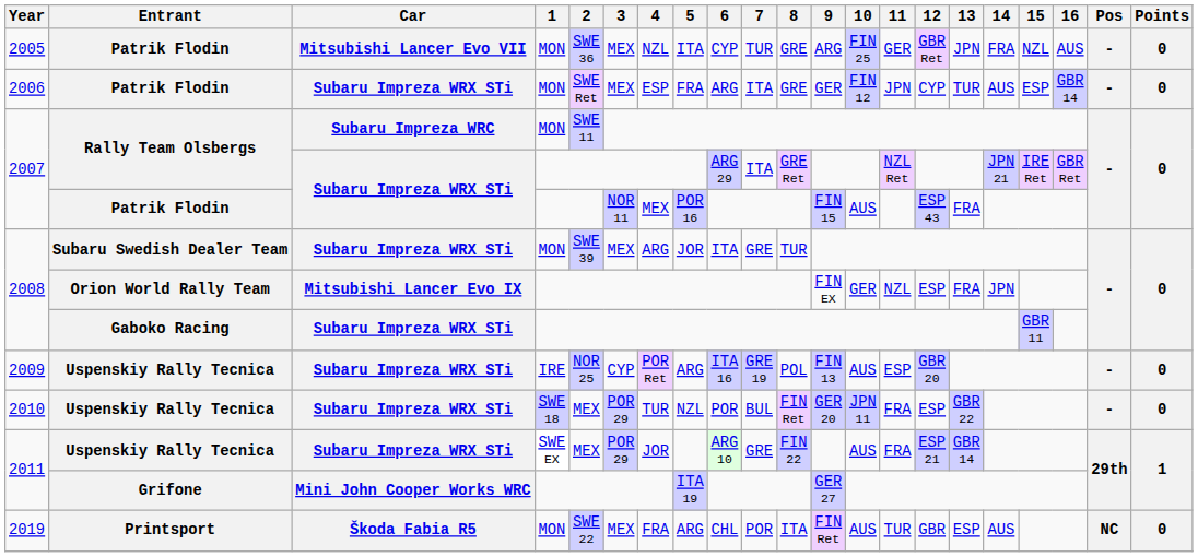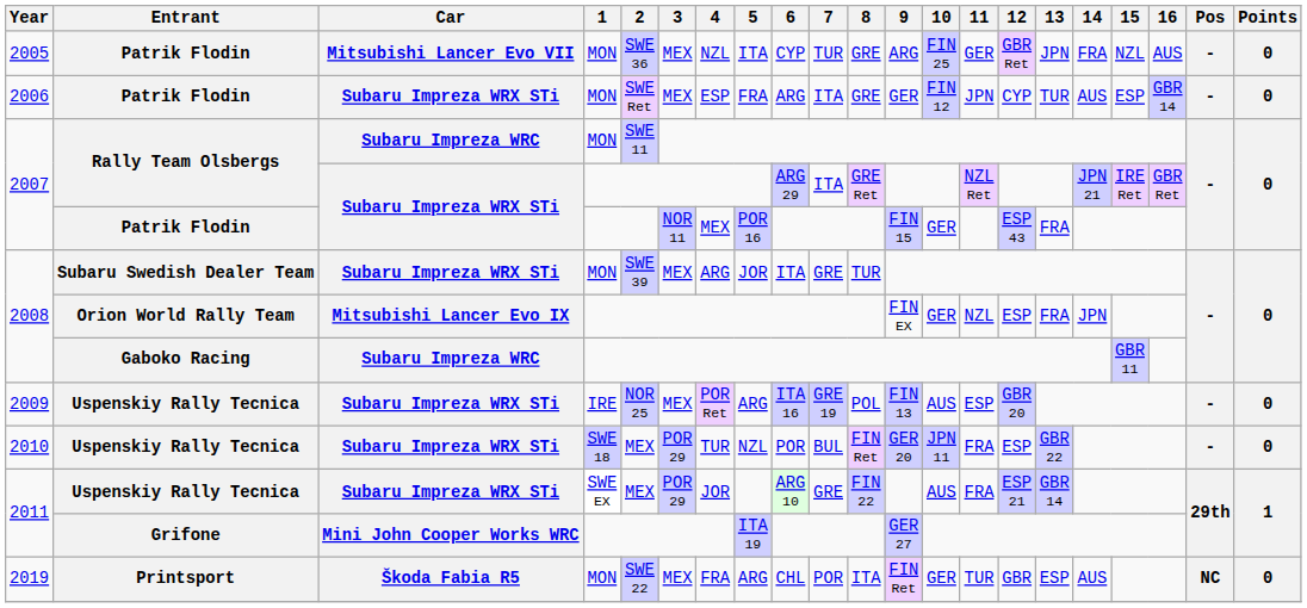2007 / Patrik Flodin | 10: AUS -> GER
2008 / Gaboko Racing | Car: Subaru Impreza WRX STi -> Subaru Impreza WRC
2009 | 3: CYP -> MEX
2019 | 10: AUS -> GER
